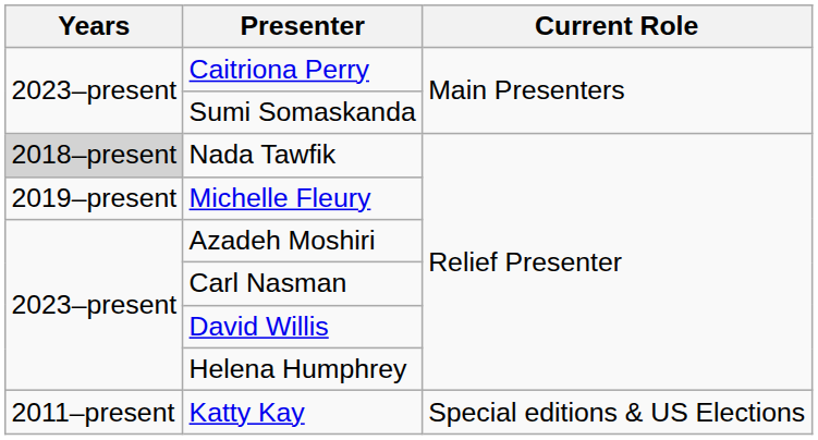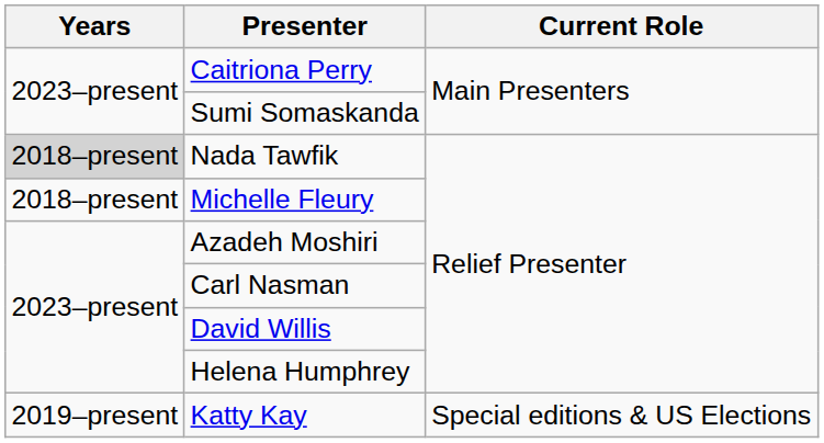Michelle Fleury | Years: 2019–present -> 2018–present
Katty Kay | Years: 2011–present -> 2019–present
